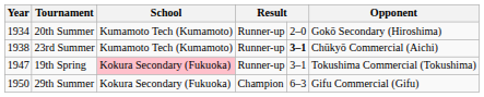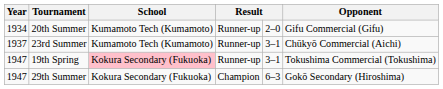20th Summer | Opponent: Gokō Secondary (Hiroshima) -> Gifu Commercial (Gifu)
23rd Summer | Year: 1938 -> 1937
23rd Summer | column 5: bold -> normal
29th Summer | Year: 1950 -> 1947
29th Summer | Opponent: Gifu Commercial (Gifu) -> Gokō Secondary (Hiroshima)
